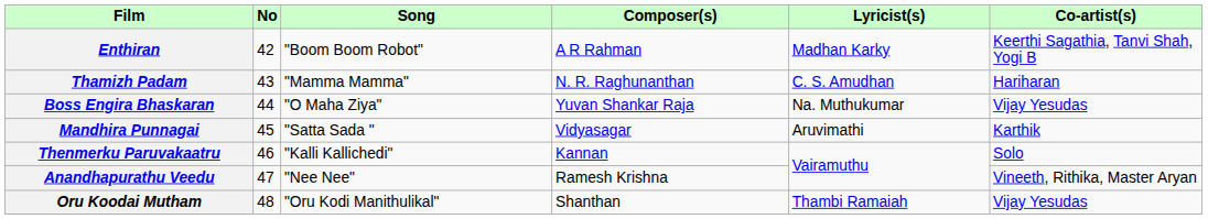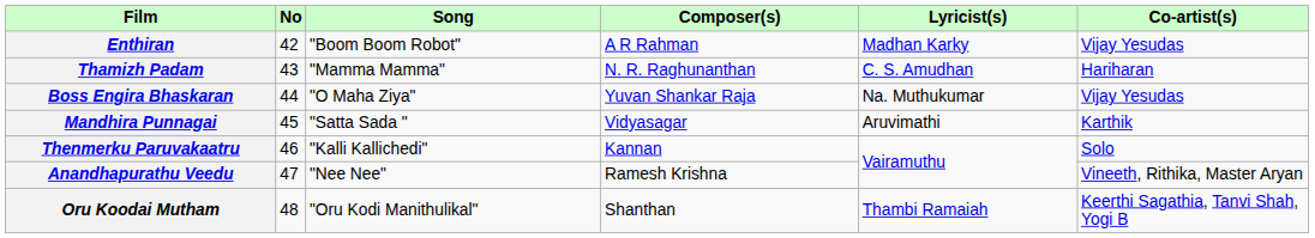Enthiran | Co-artist(s): Keerthi Sagathia, Tanvi Shah, Yogi B -> Vijay Yesudas
Oru Koodai Mutham | Co-artist(s): Vijay Yesudas -> Keerthi Sagathia, Tanvi Shah, Yogi B
